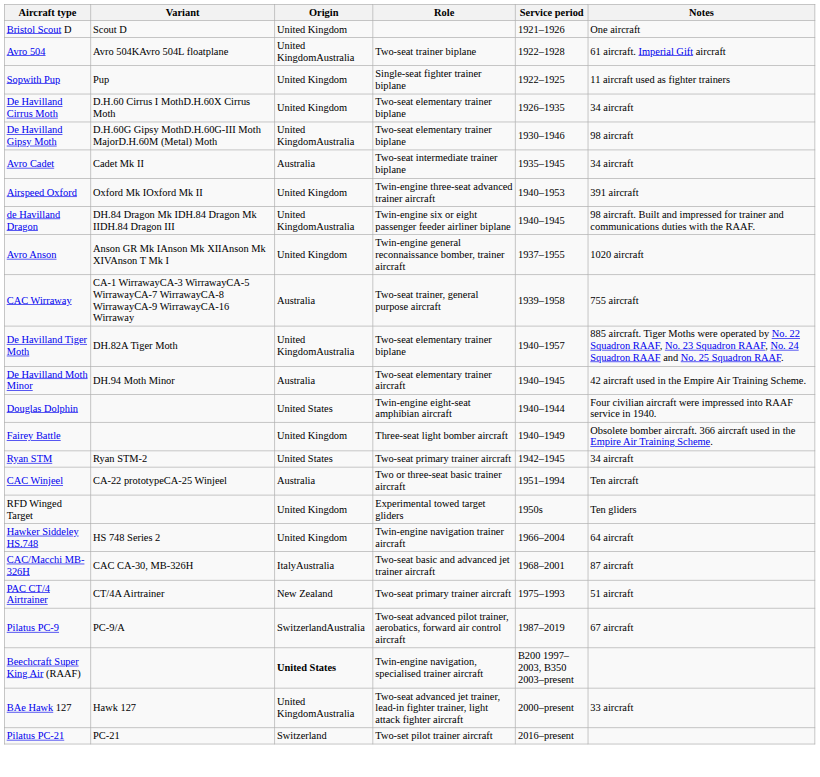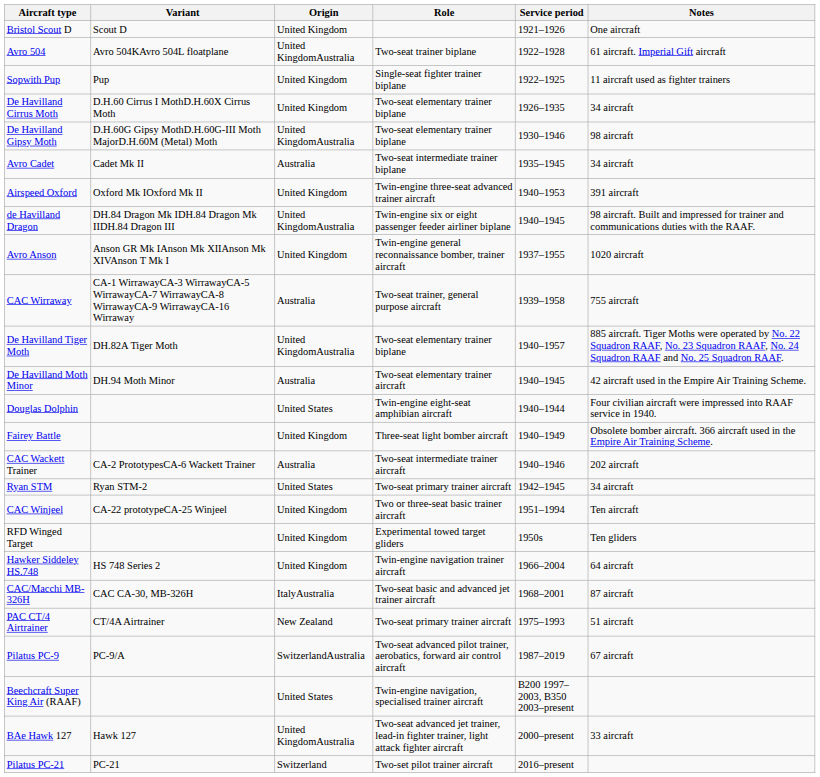+ row: CAC Wackett Trainer | CA-2 PrototypesCA-6 Wackett Trainer | Australia | Two-seat intermediate trainer aircraft | 1940–1946 | 202 aircraft
CAC Winjeel | Origin: Australia -> United Kingdom
Beechcraft Super King Air (RAAF) | Origin: bold -> normal
